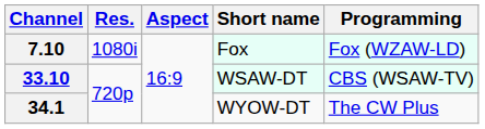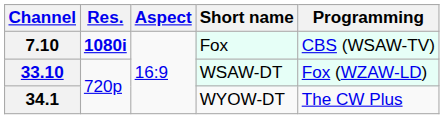7.10 | Res.: normal -> bold
7.10 | Programming: Fox (WZAW-LD) -> CBS (WSAW-TV)
33.10 | Programming: CBS (WSAW-TV) -> Fox (WZAW-LD)
